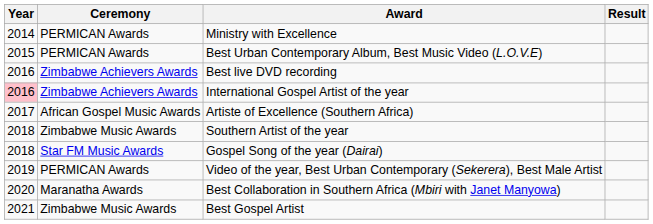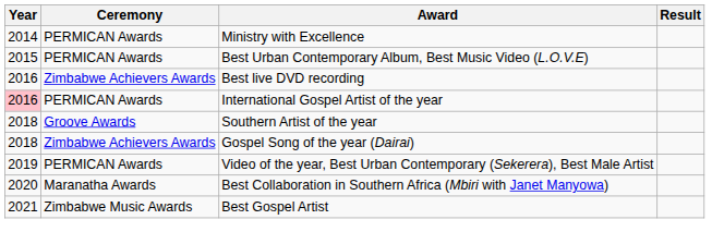International Gospel Artist of the year | Ceremony: Zimbabwe Achievers Awards -> PERMICAN Awards
- row: 2017 | African Gospel Music Awards | Artiste of Excellence (Southern Africa)
Southern Artist of the year | Ceremony: Zimbabwe Music Awards -> Groove Awards
Gospel Song of the year (Dairai) | Ceremony: Star FM Music Awards -> Zimbabwe Achievers Awards
